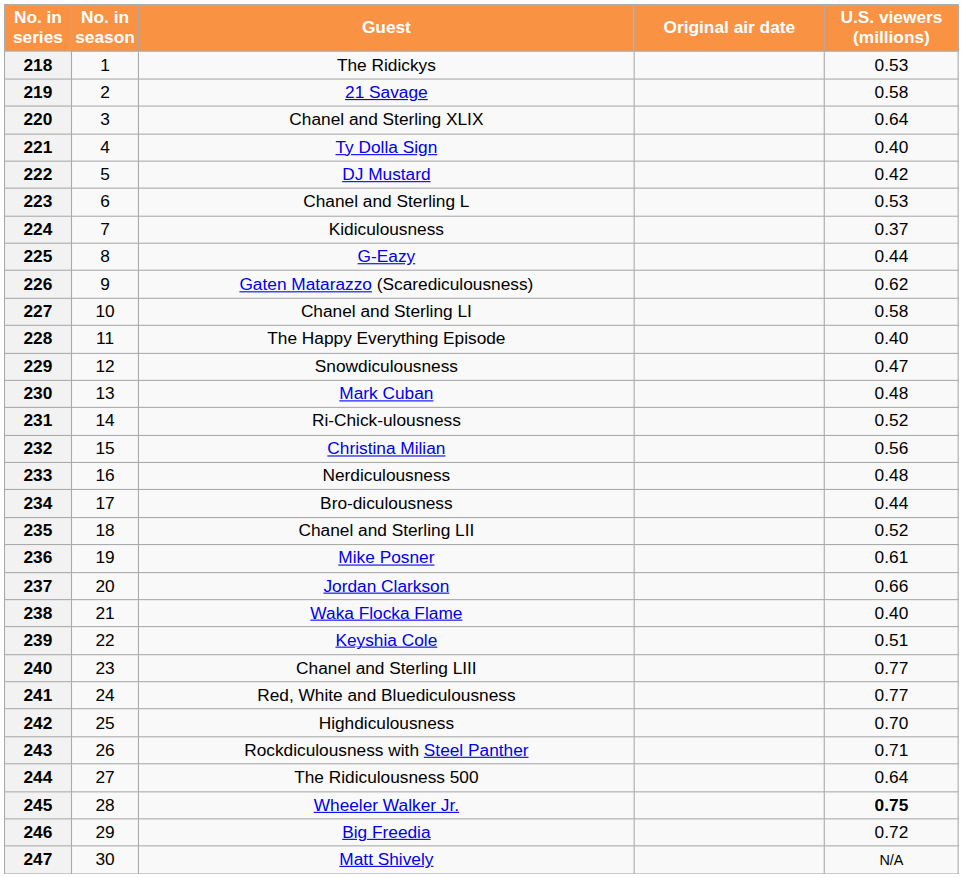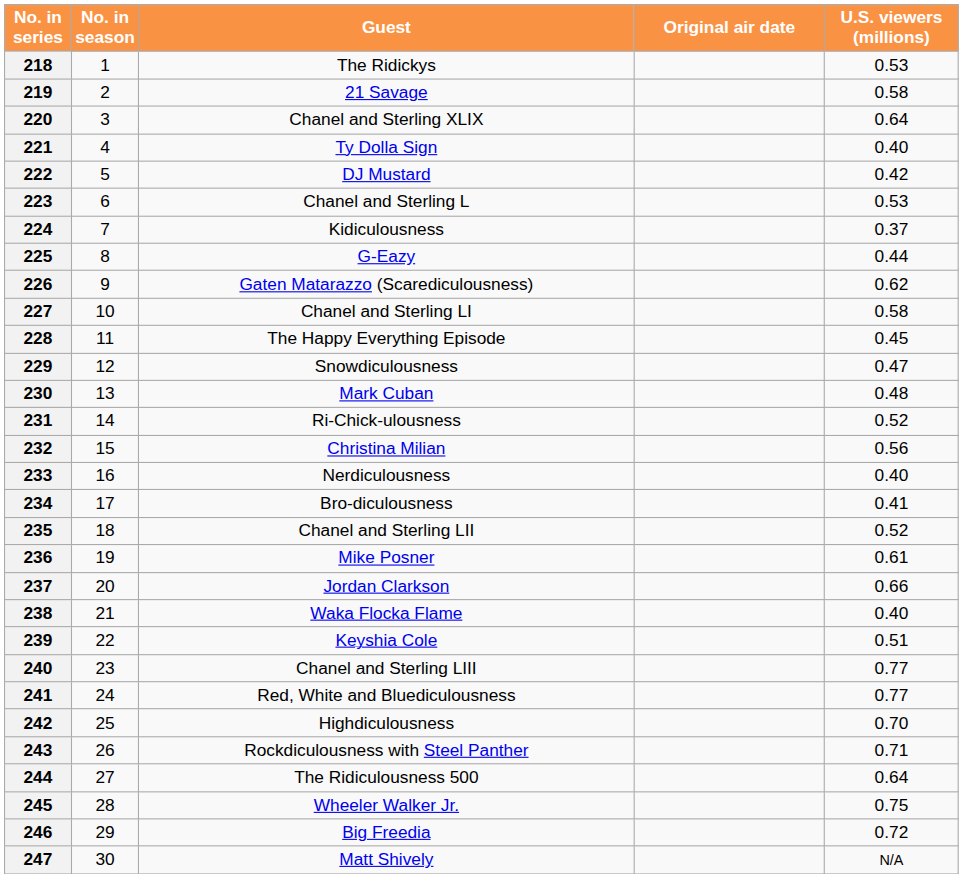228 | U.S. viewers (millions): 0.40 -> 0.45
233 | U.S. viewers (millions): 0.48 -> 0.40
234 | U.S. viewers (millions): 0.44 -> 0.41
245 | U.S. viewers (millions): bold -> normal
